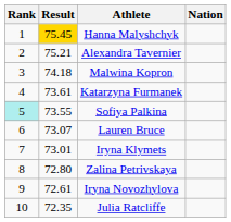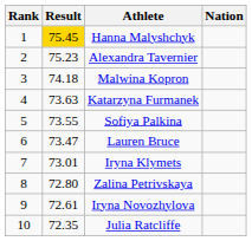Alexandra Tavernier | Result: 75.21 -> 75.23
Katarzyna Furmanek | Result: 73.61 -> 73.63
Sofiya Palkina | Rank: paleturquoise background -> no background
Lauren Bruce | Result: 73.07 -> 73.47
